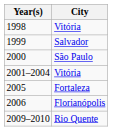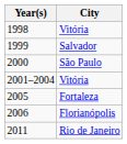- row: 2009–2010 | Rio Quente
+ row: 2011 | Rio de Janeiro
